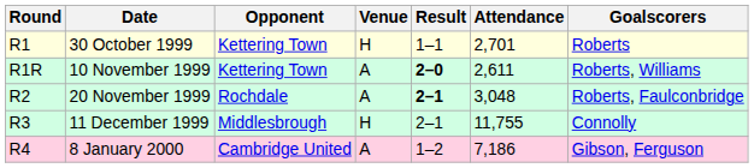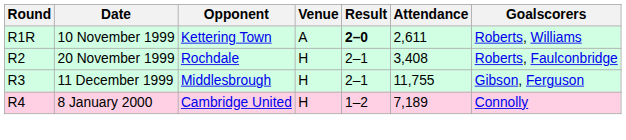- row: R1 | 30 October 1999 | Kettering Town | H | 1–1 | 2,701 | Roberts
20 November 1999 | Venue: A -> H
20 November 1999 | Result: bold -> normal
20 November 1999 | Attendance: 3,048 -> 3,408
11 December 1999 | Goalscorers: Connolly -> Gibson, Ferguson
8 January 2000 | Venue: A -> H
8 January 2000 | Attendance: 7,186 -> 7,189
8 January 2000 | Goalscorers: Gibson, Ferguson -> Connolly
